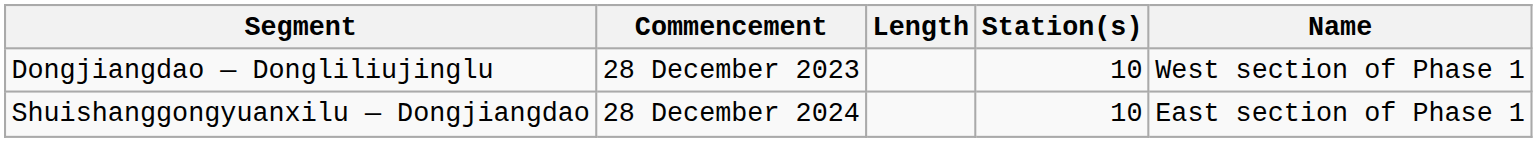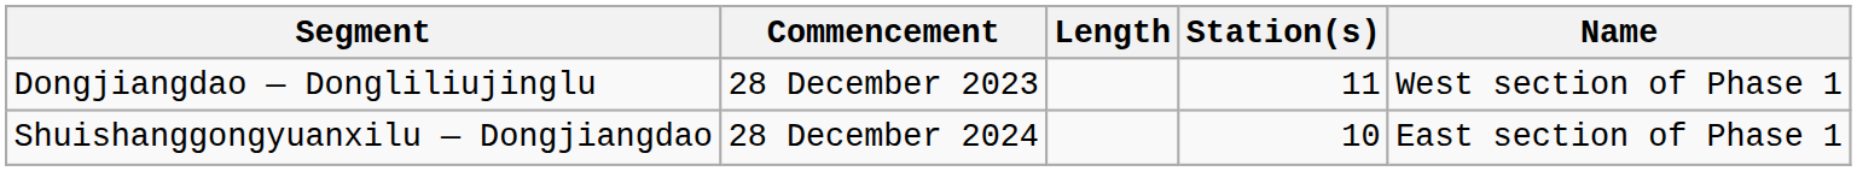Dongjiangdao — Dongliliujinglu | Station(s): 10 -> 11
